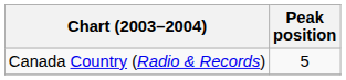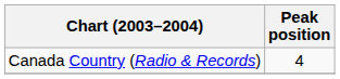Canada Country (Radio & Records) | Peak position: 5 -> 4
